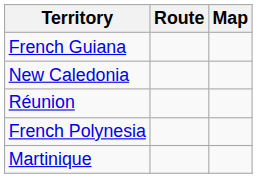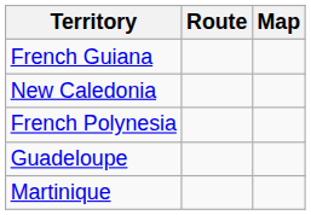- row: Réunion
+ row: Guadeloupe
